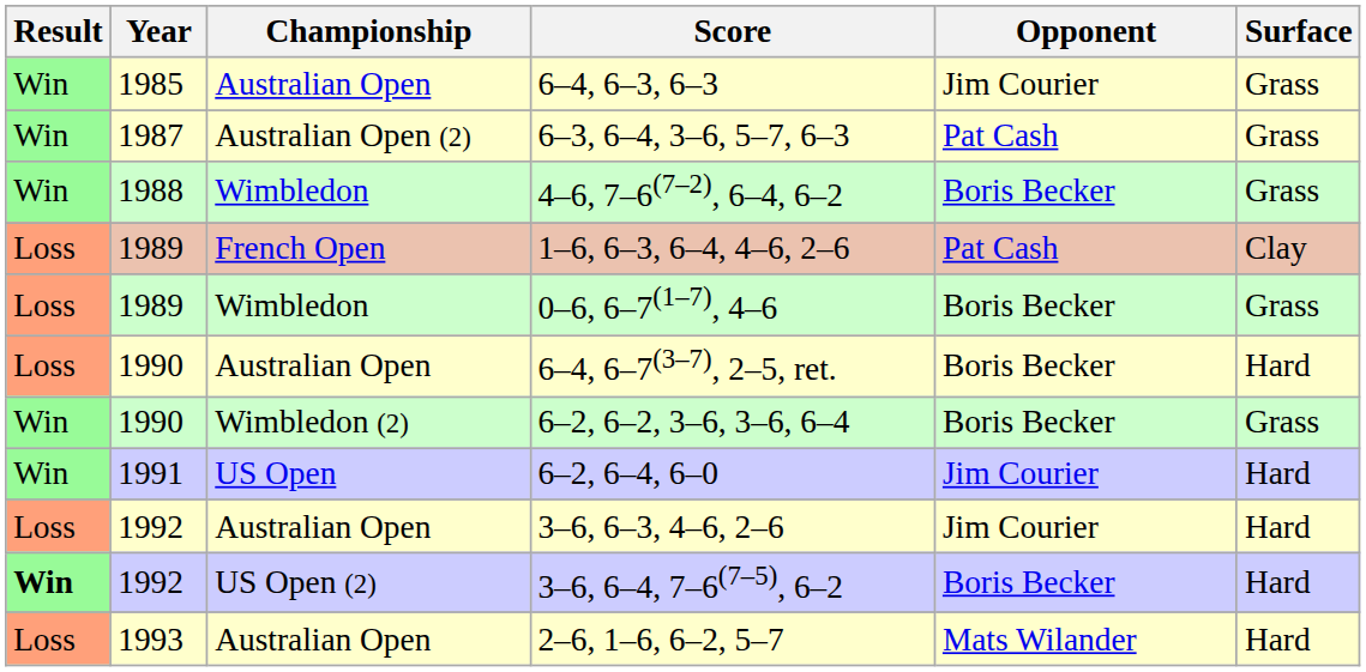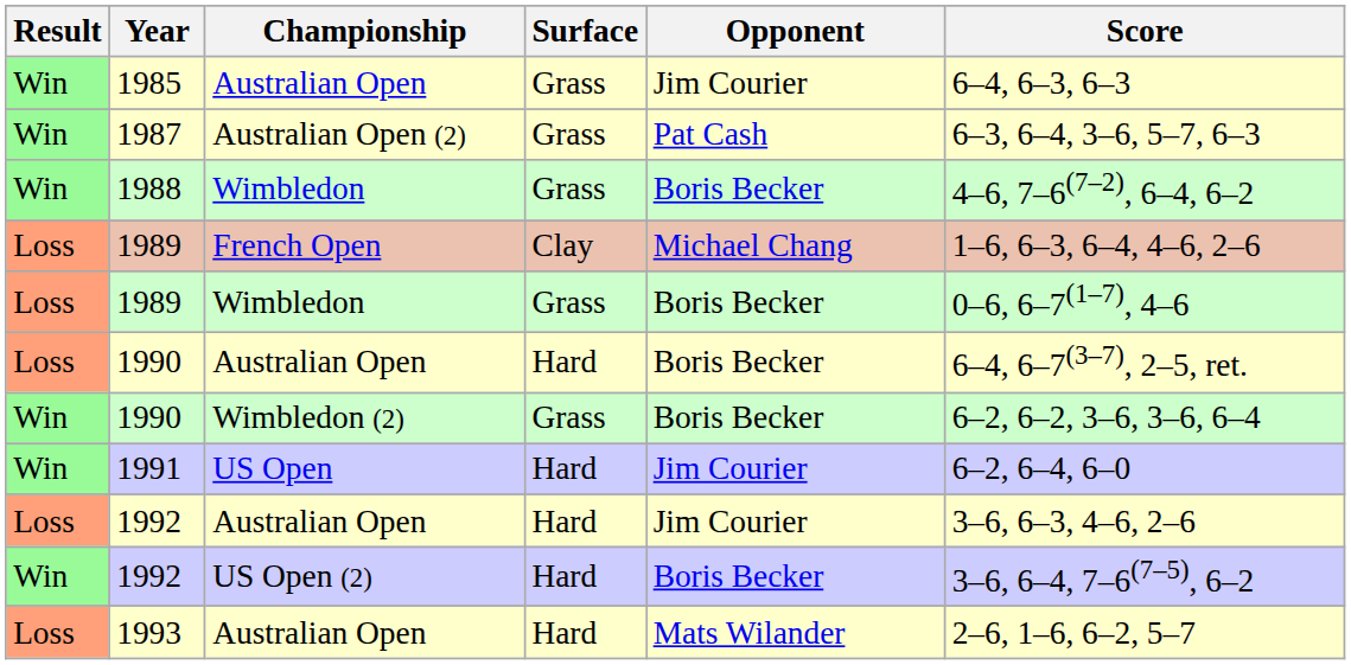columns swapped: Surface <-> Score
1989 / French Open | Opponent: Pat Cash -> Michael Chang
1992 / US Open (2) | Result: bold -> normal
